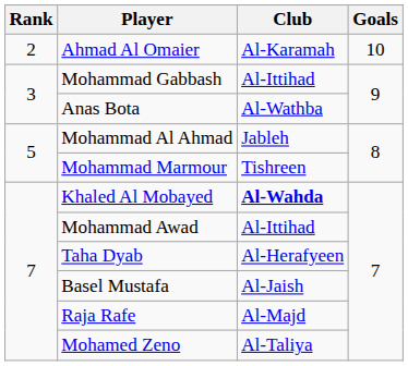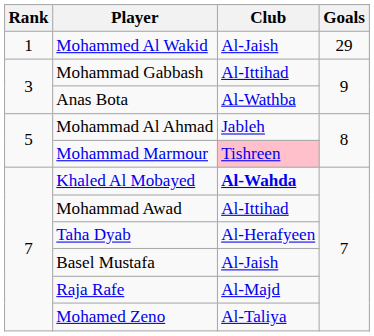+ row: 1 | Mohammed Al Wakid | Al-Jaish | 29
- row: 2 | Ahmad Al Omaier | Al-Karamah | 10
Mohammad Marmour | Club: no background -> pink background
